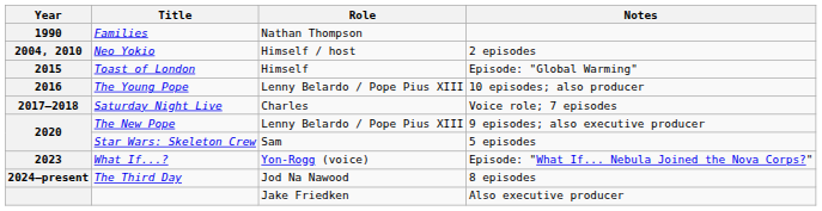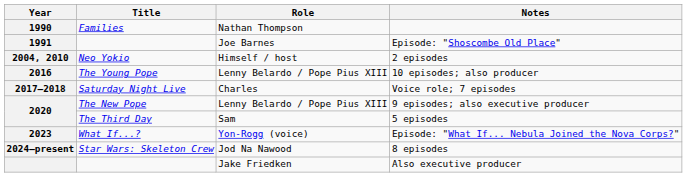+ row: 1991 | Joe Barnes | Episode: "Shoscombe Old Place"
- row: 2015 | Toast of London | Himself | Episode: "Global Warming"
2020 / 5 episodes | Title: Star Wars: Skeleton Crew -> The Third Day
2024–present | Title: The Third Day -> Star Wars: Skeleton Crew
